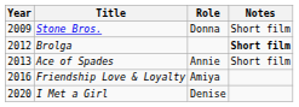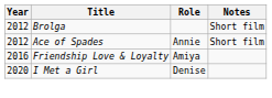- row: 2009 | Stone Bros. | Donna | Short film
Brolga | Notes: bold -> normal
Ace of Spades | Year: 2013 -> 2012
